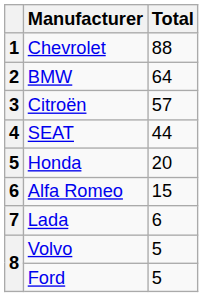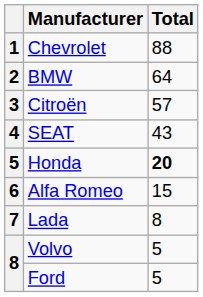SEAT | Total: 44 -> 43
Honda | Total: normal -> bold
Lada | Total: 6 -> 8
